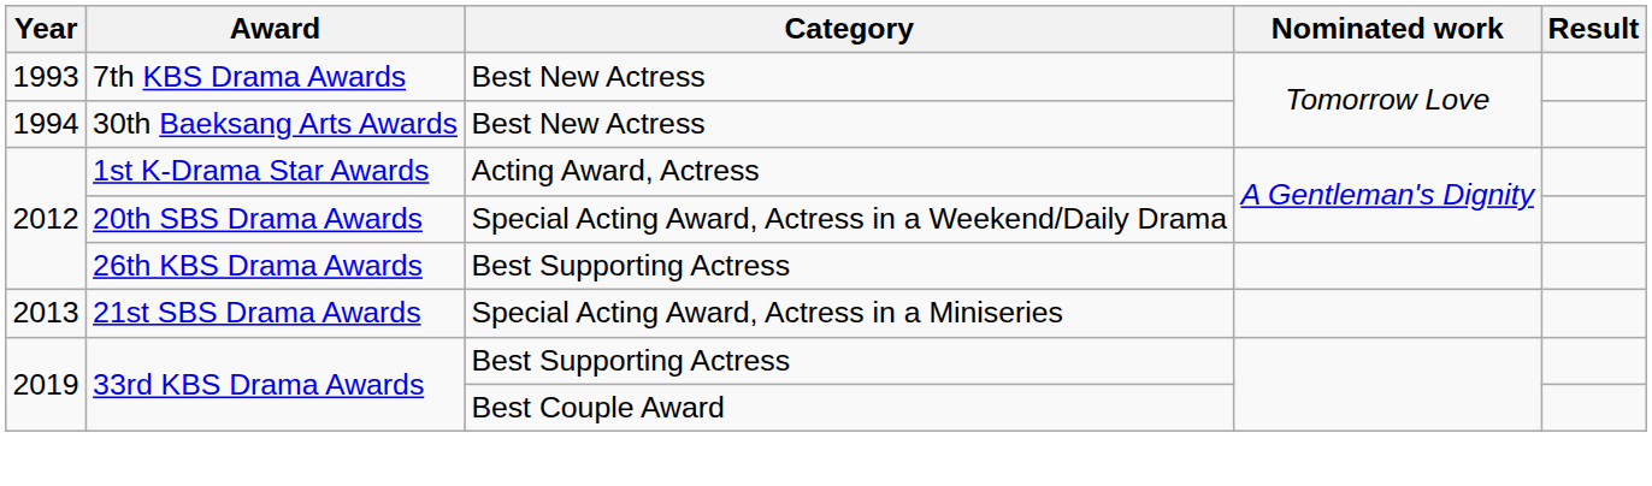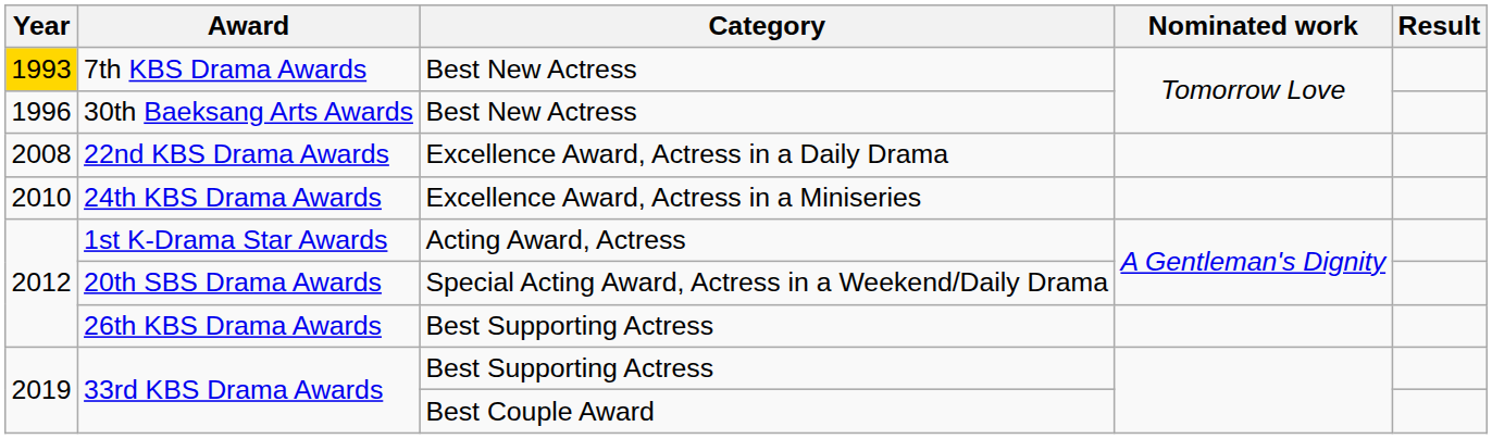7th KBS Drama Awards | Year: no background -> gold background
30th Baeksang Arts Awards | Year: 1994 -> 1996
+ row: 2008 | 22nd KBS Drama Awards | Excellence Award, Actress in a Daily Drama
+ row: 2010 | 24th KBS Drama Awards | Excellence Award, Actress in a Miniseries
- row: 2013 | 21st SBS Drama Awards | Special Acting Award, Actress in a Miniseries
